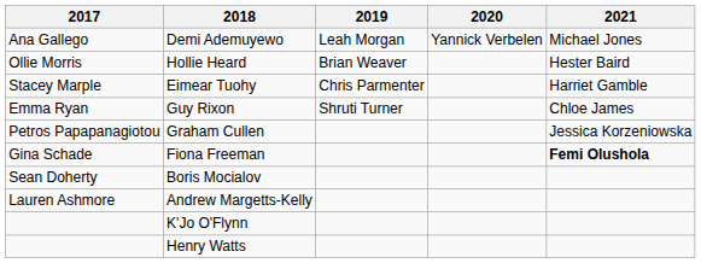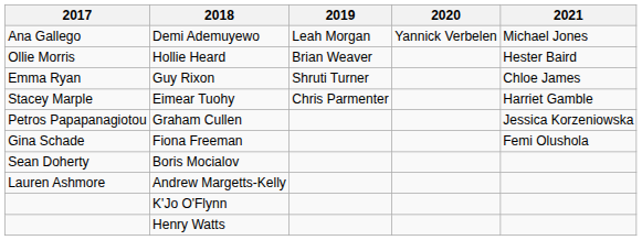rows swapped: Guy Rixon <-> Eimear Tuohy
Fiona Freeman | 2021: bold -> normal
